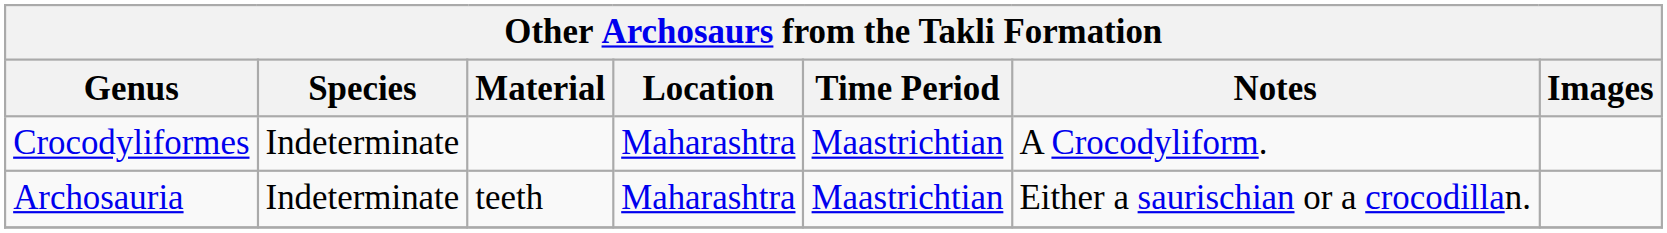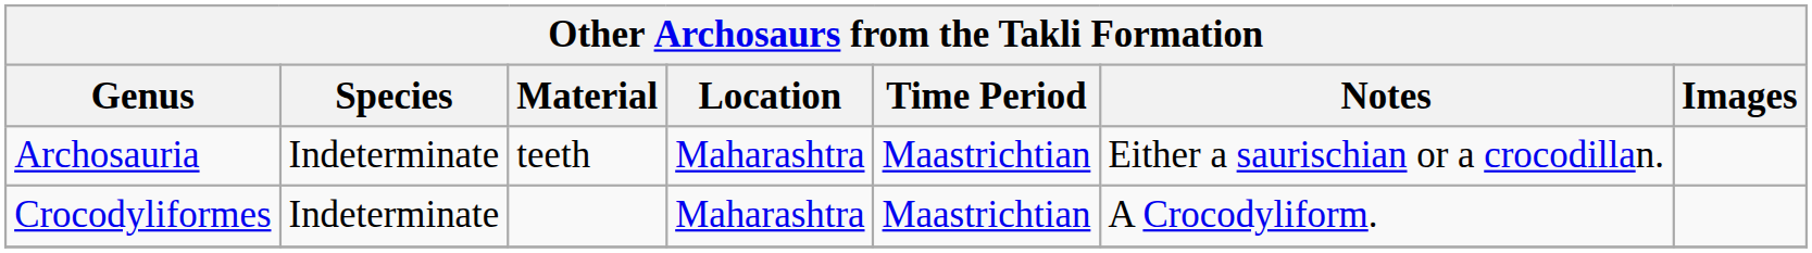rows swapped: Archosauria <-> Crocodyliformes
